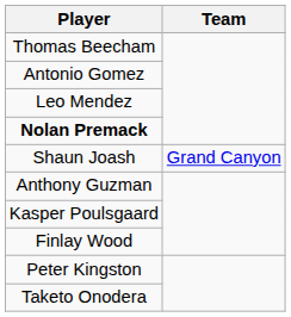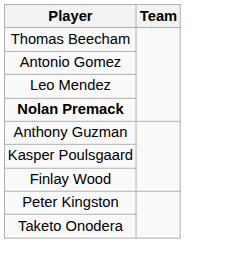- row: Shaun Joash | Grand Canyon
